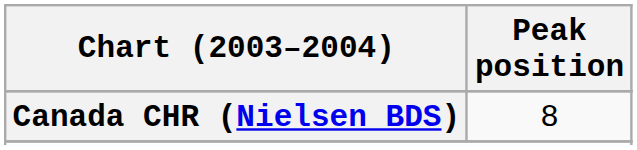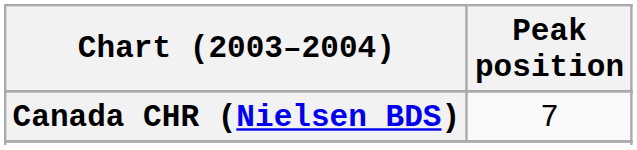Canada CHR (Nielsen BDS) | Peak position: 8 -> 7
